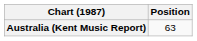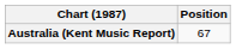Australia (Kent Music Report) | Position: 63 -> 67
